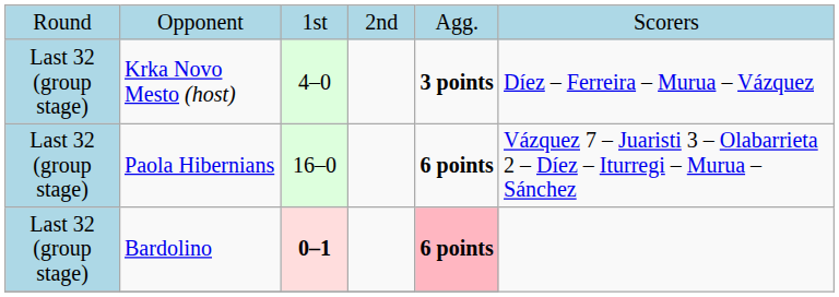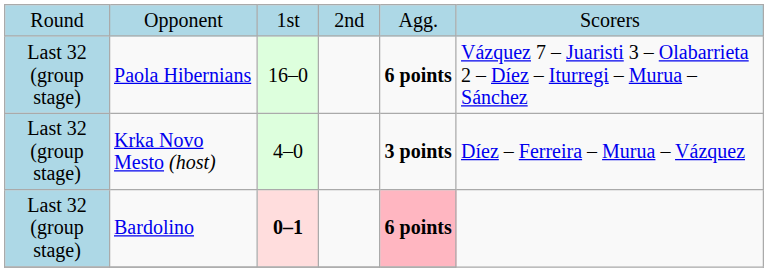rows swapped: Krka Novo Mesto (host) <-> Paola Hibernians
